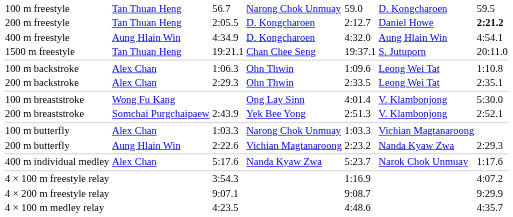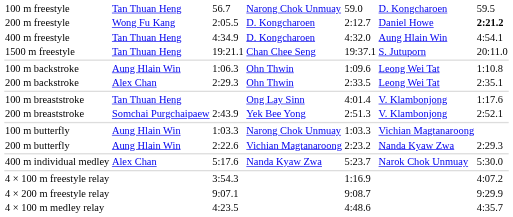200 m freestyle | column 2: Tan Thuan Heng -> Wong Fu Kang
400 m freestyle | column 2: Aung Hlain Win -> Tan Thuan Heng
100 m backstroke | column 2: Alex Chan -> Aung Hlain Win
100 m breaststroke | column 2: Wong Fu Kang -> Tan Thuan Heng
100 m breaststroke | column 7: 5:30.0 -> 1:17.6
100 m butterfly | column 2: Alex Chan -> Aung Hlain Win
400 m individual medley | column 7: 1:17.6 -> 5:30.0
